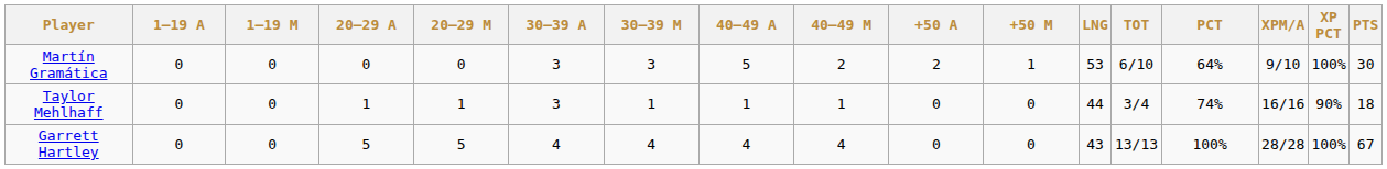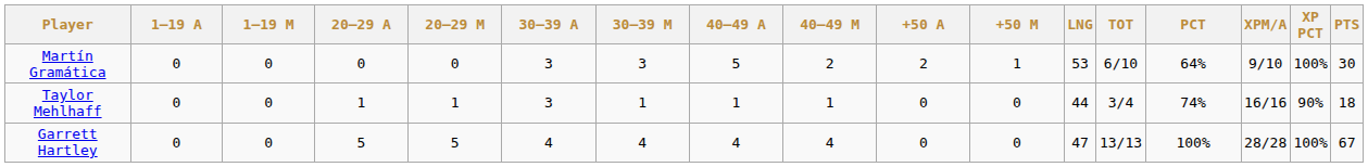Garrett Hartley | LNG: 43 -> 47
